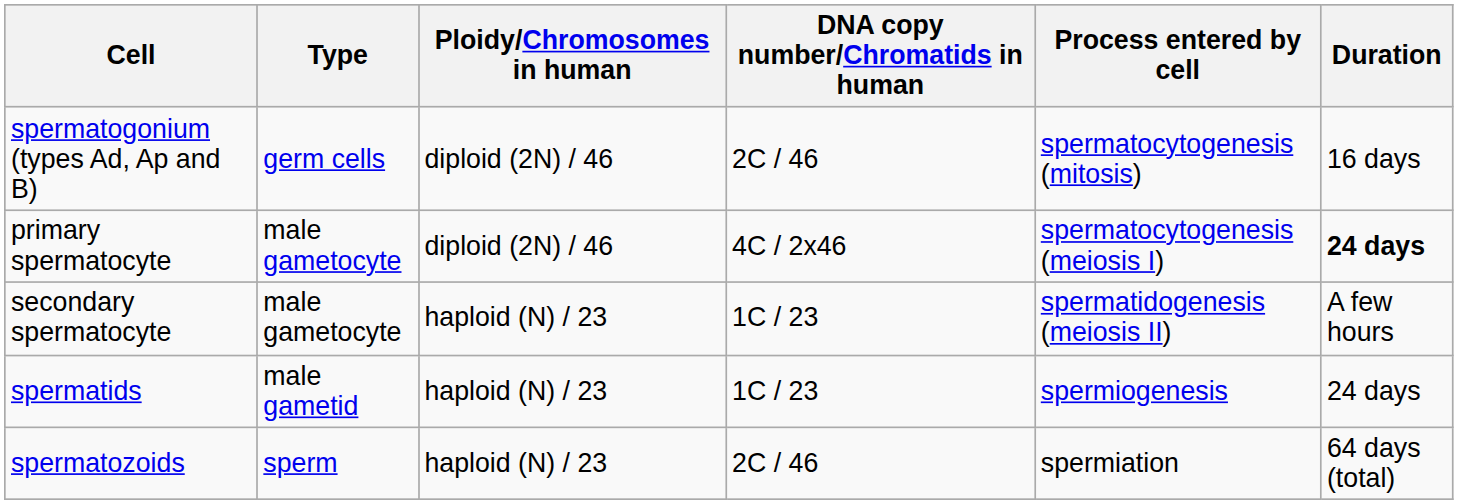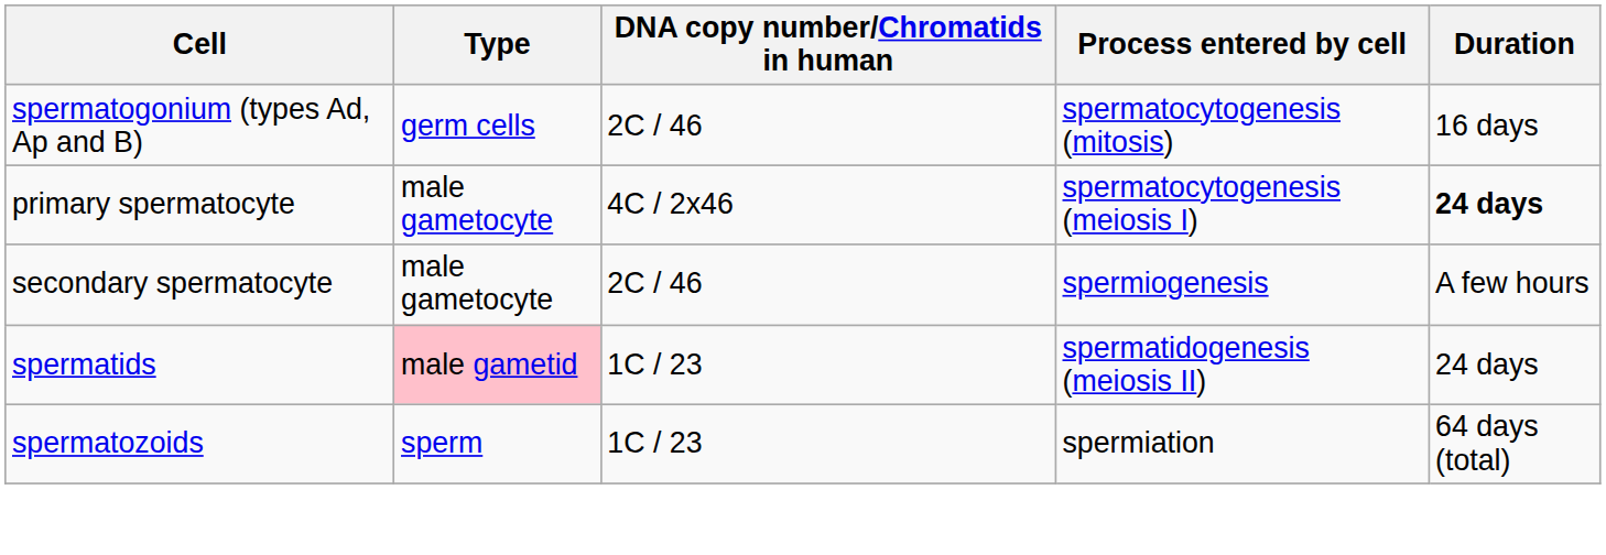- column: Ploidy/Chromosomes in human | diploid (2N) / 46 | diploid (2N) / 46 | haploid (N) / 23 | haploid (N) / 23 | haploid (N) / 23
secondary spermatocyte | DNA copy number/Chromatids in human: 1C / 23 -> 2C / 46
secondary spermatocyte | Process entered by cell: spermatidogenesis (meiosis II) -> spermiogenesis
spermatids | Type: no background -> pink background
spermatids | Process entered by cell: spermiogenesis -> spermatidogenesis (meiosis II)
spermatozoids | DNA copy number/Chromatids in human: 2C / 46 -> 1C / 23
